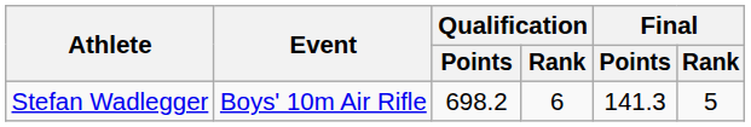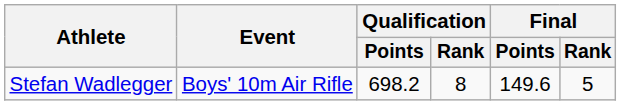Stefan Wadlegger | Qualification / Rank: 6 -> 8
Stefan Wadlegger | Final / Points: 141.3 -> 149.6
